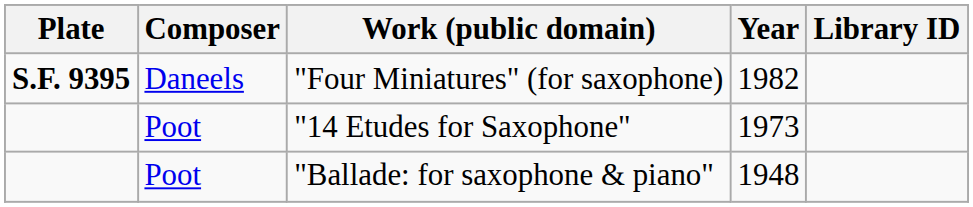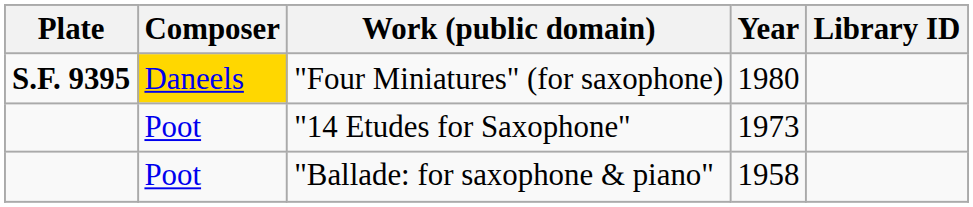"Four Miniatures" (for saxophone) | Composer: no background -> gold background
"Four Miniatures" (for saxophone) | Year: 1982 -> 1980
"Ballade: for saxophone & piano" | Year: 1948 -> 1958
